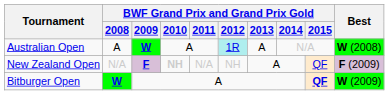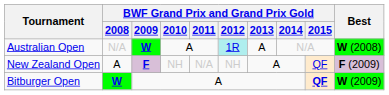Australian Open | BWF Grand Prix and Grand Prix Gold / 2008: A -> N/A
New Zealand Open | BWF Grand Prix and Grand Prix Gold / 2008: N/A -> A
New Zealand Open | BWF Grand Prix and Grand Prix Gold / 2010: bold -> normal
